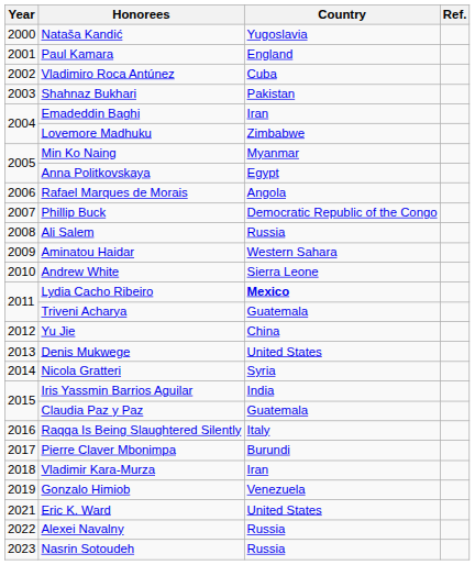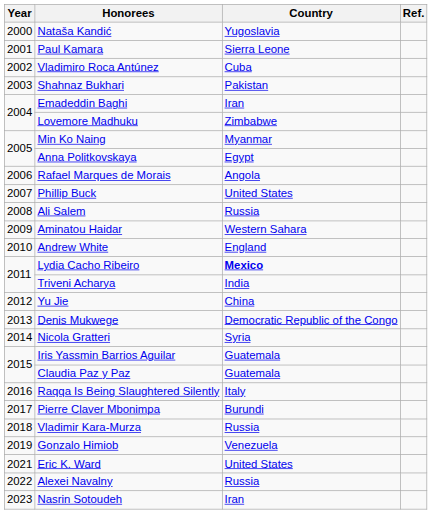Paul Kamara | Country: England -> Sierra Leone
Phillip Buck | Country: Democratic Republic of the Congo -> United States
Andrew White | Country: Sierra Leone -> England
Triveni Acharya | Country: Guatemala -> India
Denis Mukwege | Country: United States -> Democratic Republic of the Congo
Iris Yassmin Barrios Aguilar | Country: India -> Guatemala
Vladimir Kara-Murza | Country: Iran -> Russia
Nasrin Sotoudeh | Country: Russia -> Iran
